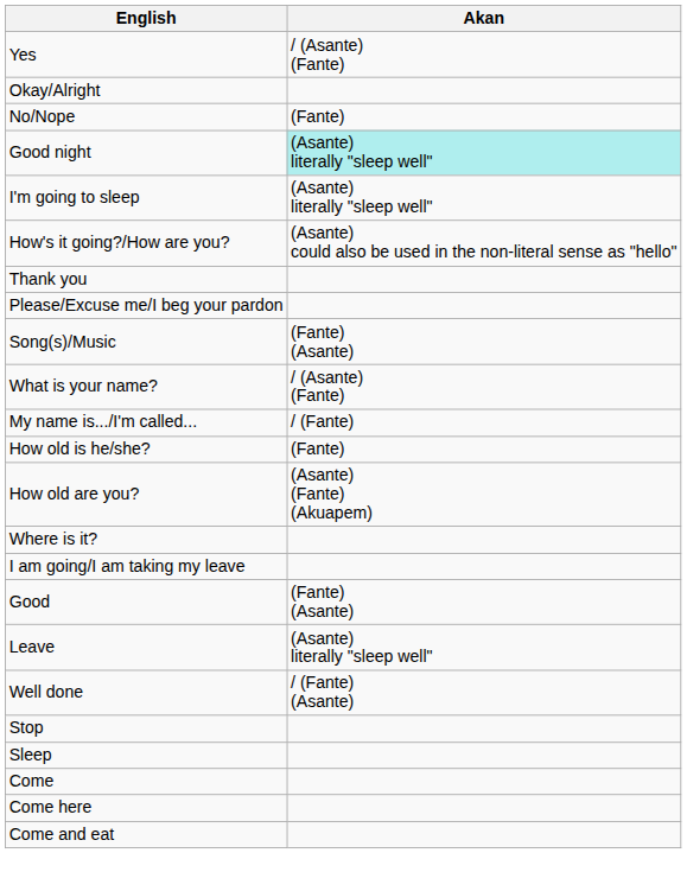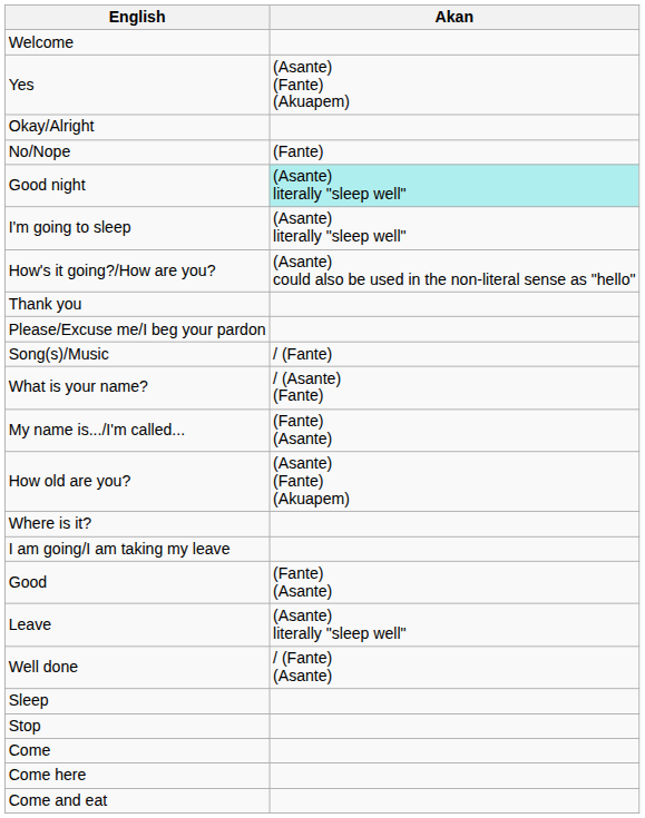+ row: Welcome
Yes | Akan: / (Asante) (Fante) -> (Asante) (Fante) (Akuapem)
Song(s)/Music | Akan: (Fante) (Asante) -> / (Fante)
My name is.../I'm called... | Akan: / (Fante) -> (Fante) (Asante)
- row: How old is he/she? | (Fante)
rows swapped: Stop <-> Sleep
